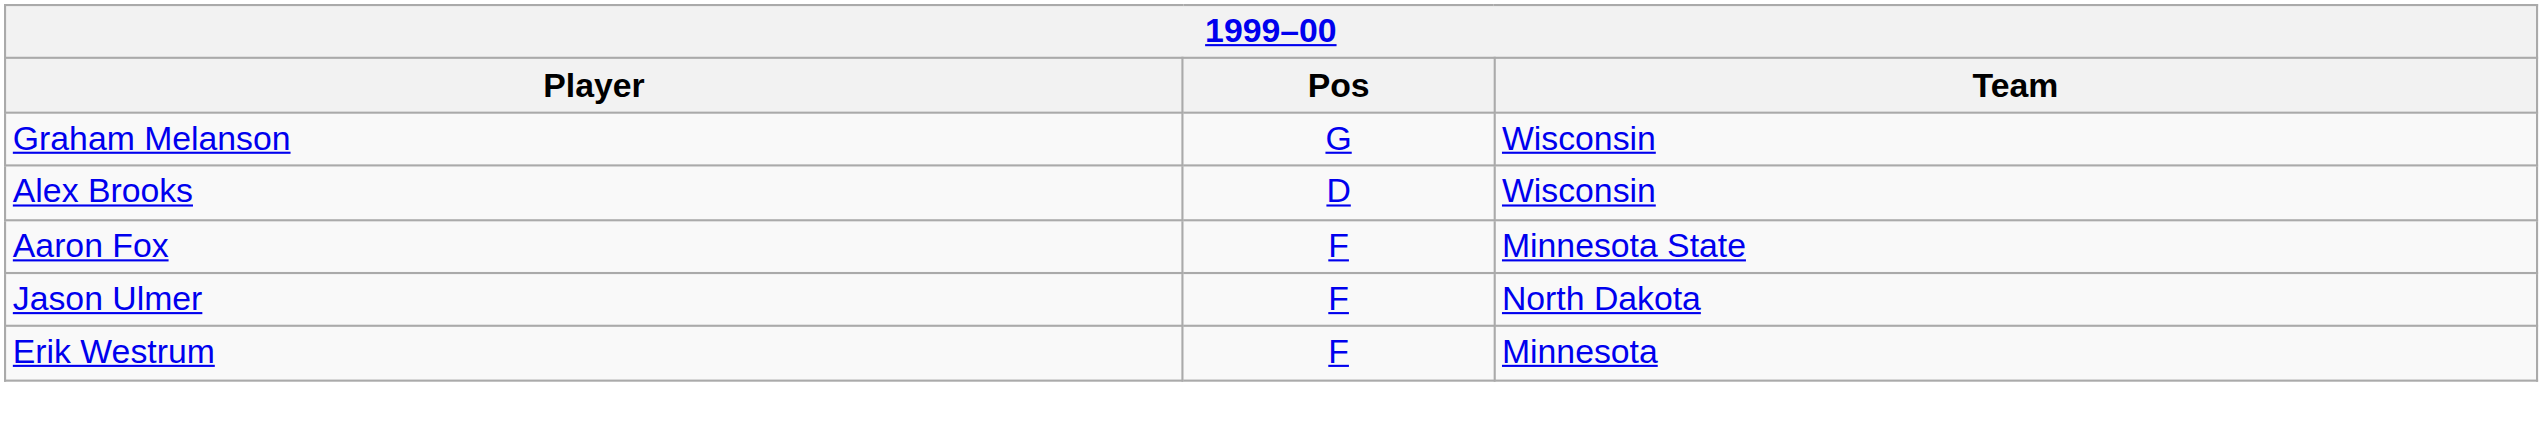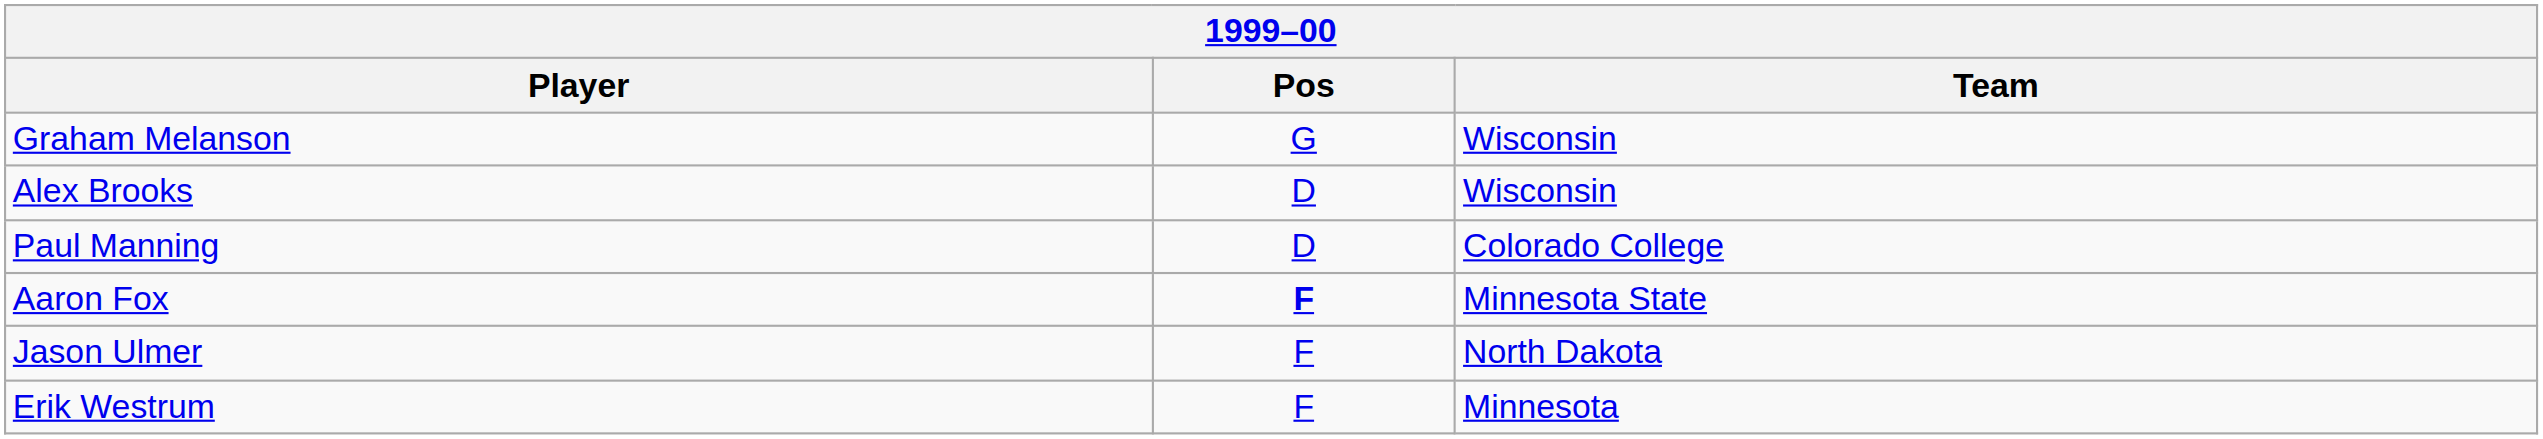+ row: Paul Manning | D | Colorado College
Aaron Fox | Pos: normal -> bold
